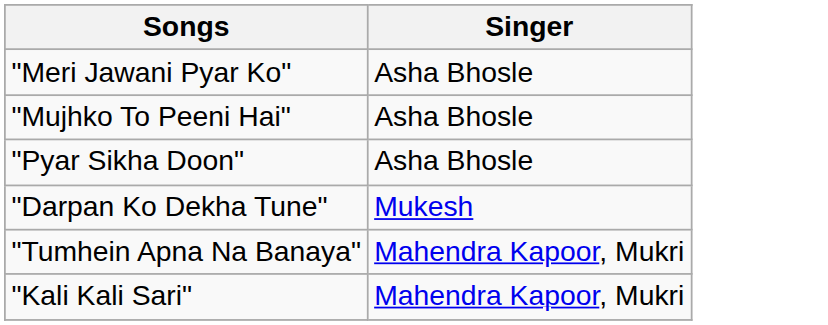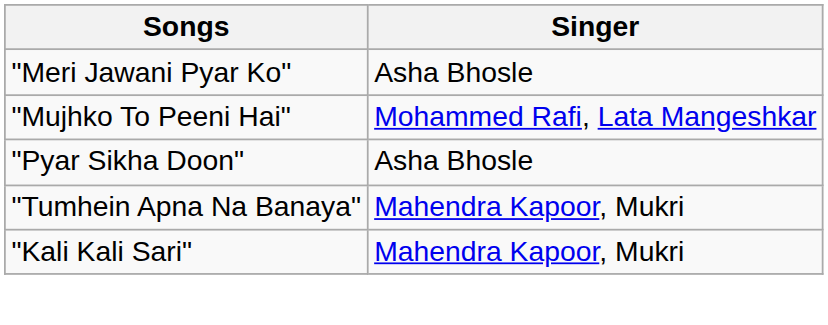"Mujhko To Peeni Hai" | Singer: Asha Bhosle -> Mohammed Rafi, Lata Mangeshkar
- row: "Darpan Ko Dekha Tune" | Mukesh
